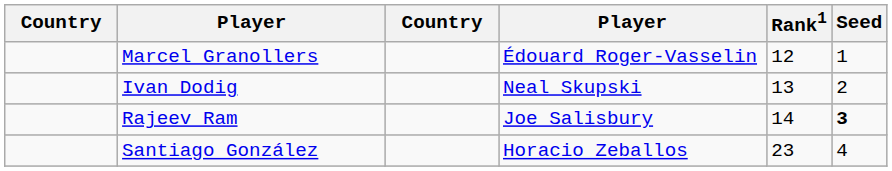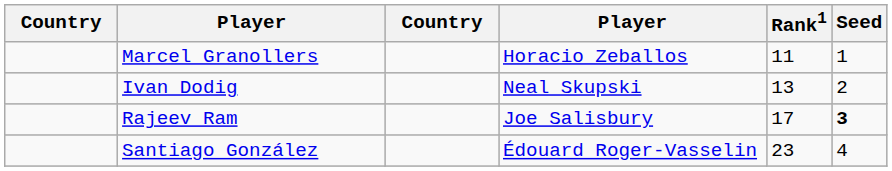Marcel Granollers | column 4: Édouard Roger-Vasselin -> Horacio Zeballos
Marcel Granollers | Rank1: 12 -> 11
Rajeev Ram | Rank1: 14 -> 17
Santiago González | column 4: Horacio Zeballos -> Édouard Roger-Vasselin
